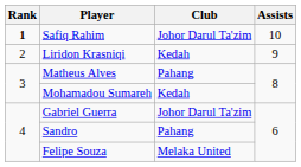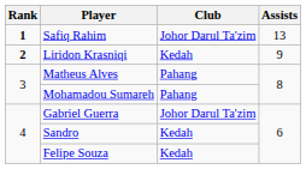Safiq Rahim | Assists: 10 -> 13
Liridon Krasniqi | Rank: normal -> bold
Mohamadou Sumareh | Club: Kedah -> Pahang
Sandro | Club: Pahang -> Kedah
Felipe Souza | Club: Melaka United -> Kedah
